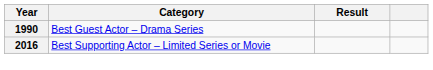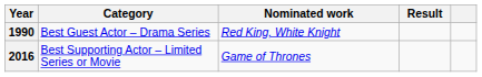+ column: Nominated work | Red King, White Knight | Game of Thrones
